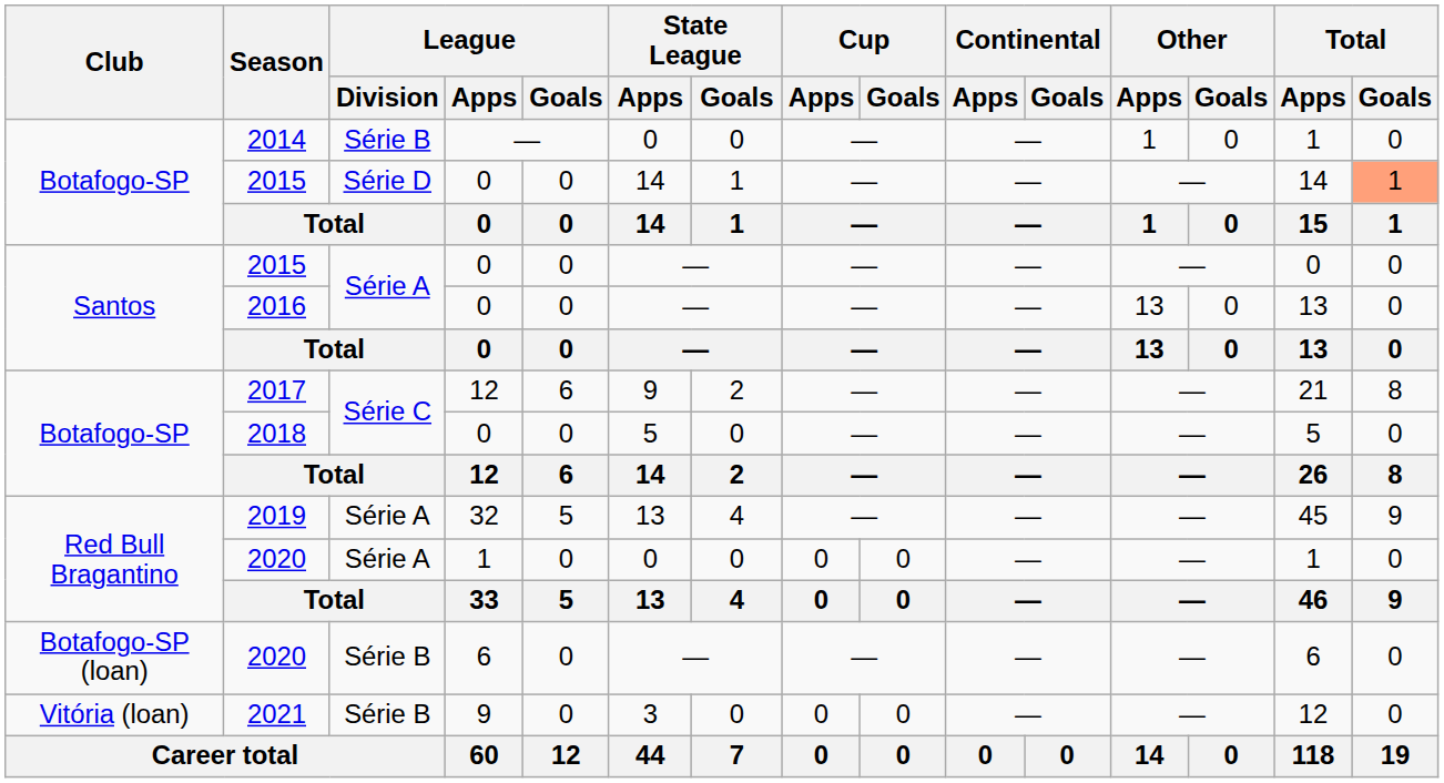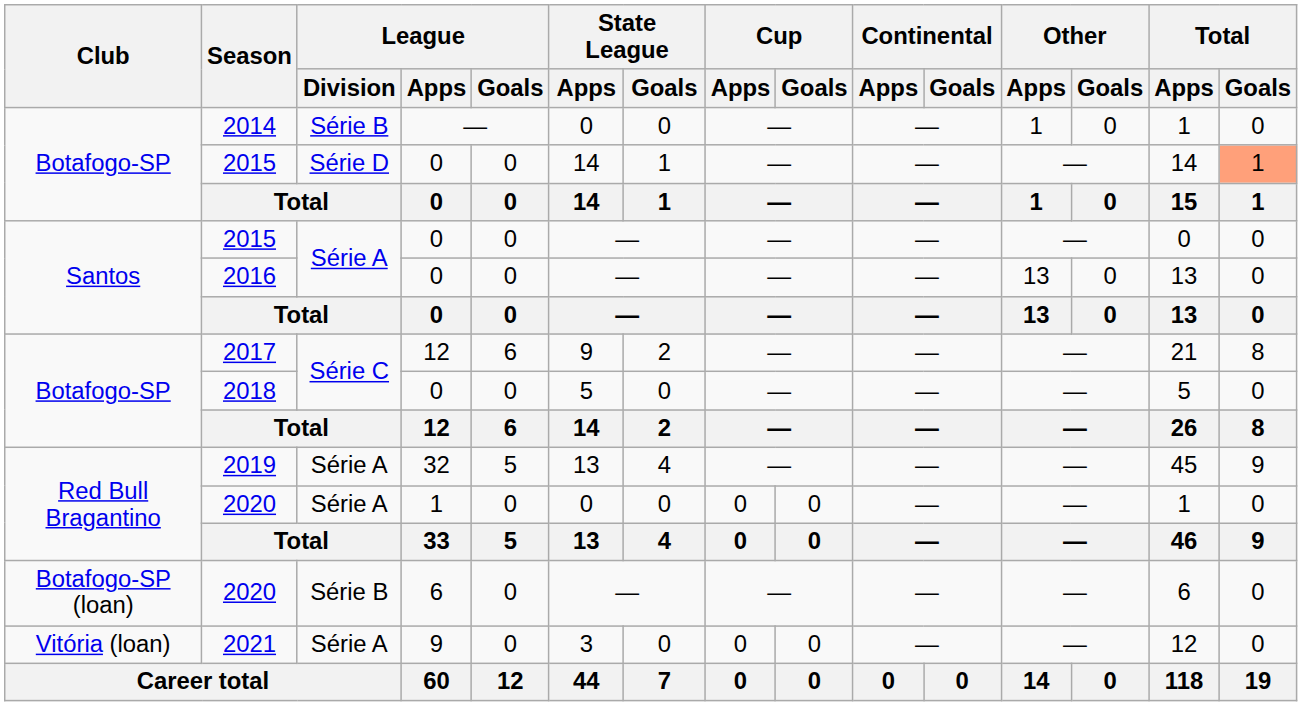2021 | League / Division: Série B -> Série A
